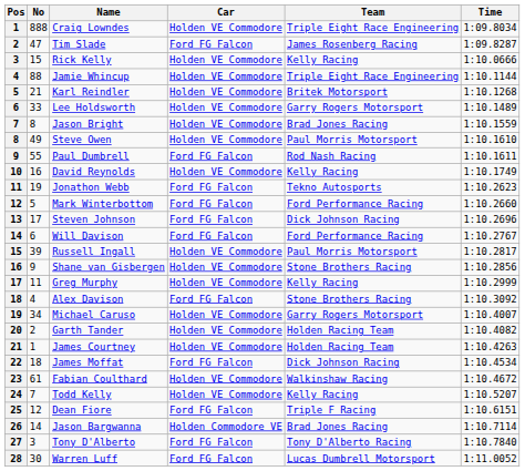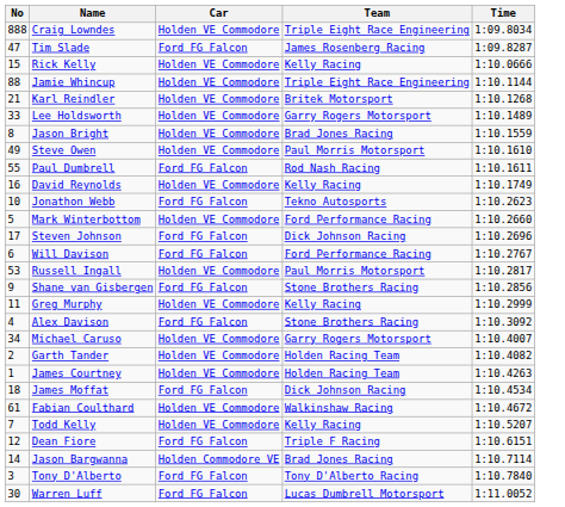- column: Pos | 1 | 2 | 3 | 4 | 5 | 6 | 7 | 8 | 9 | 10 | 11 | 12 | 13 | 14 | 15 | 16 | 17 | 18 | 19 | 20 | 21 | 22 | 23 | 24 | 25 | 26 | 27 | 28
Jonathon Webb | No: 19 -> 10
Mark Winterbottom | Car: Ford FG Falcon -> Holden VE Commodore
Russell Ingall | No: 39 -> 53
Shane van Gisbergen | Car: Holden VE Commodore -> Ford FG Falcon
